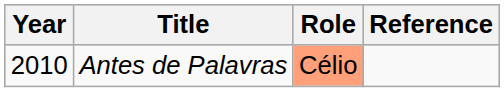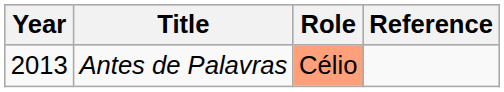Antes de Palavras | Year: 2010 -> 2013
